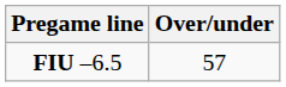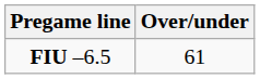FIU –6.5 | Over/under: 57 -> 61
